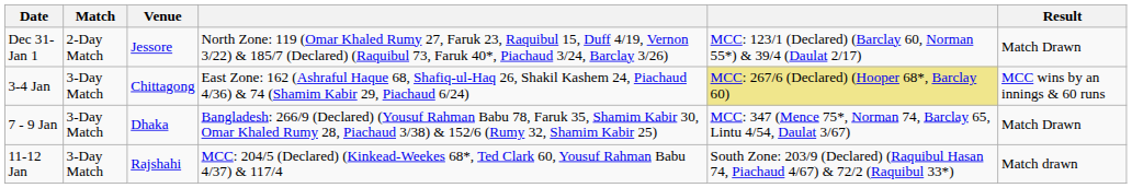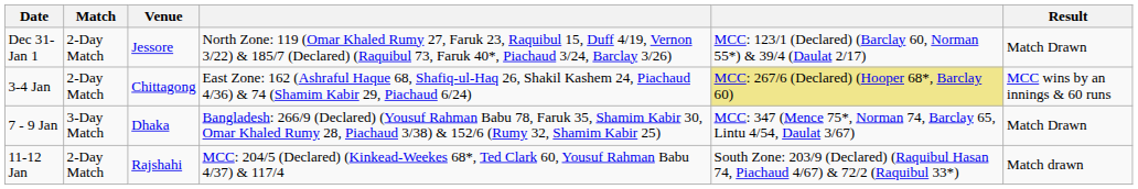3-4 Jan | Match: 3-Day Match -> 2-Day Match
11-12 Jan | Match: 3-Day Match -> 2-Day Match
